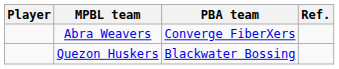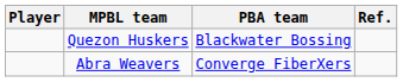rows swapped: Quezon Huskers <-> Abra Weavers
